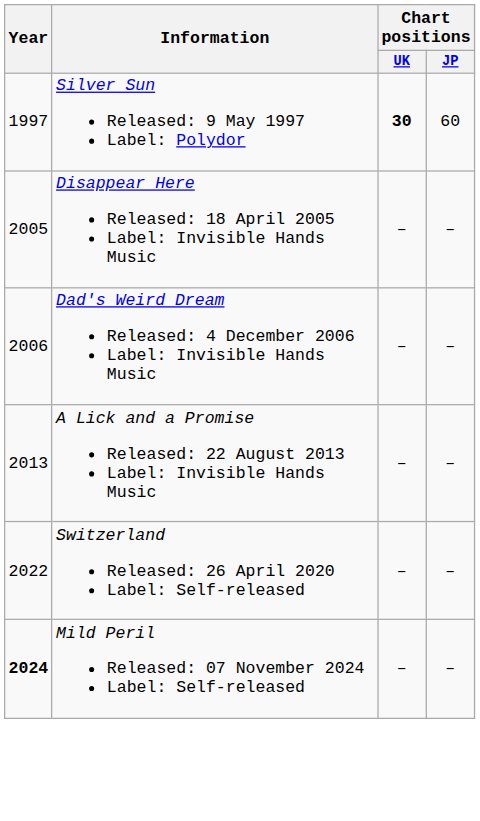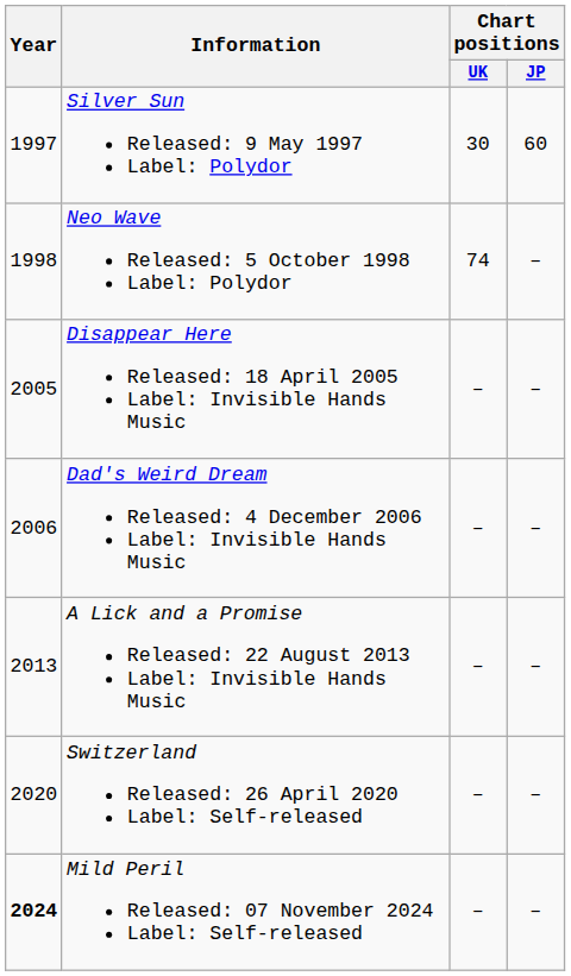Silver Sun Released: 9 May 1997 Label: Polydor | Chart positions / UK: bold -> normal
+ row: 1998 | Neo Wave Released: 5 October 1998 Label: Polydor | 74 | –
Switzerland Released: 26 April 2020 Label: Self-released | Year: 2022 -> 2020
